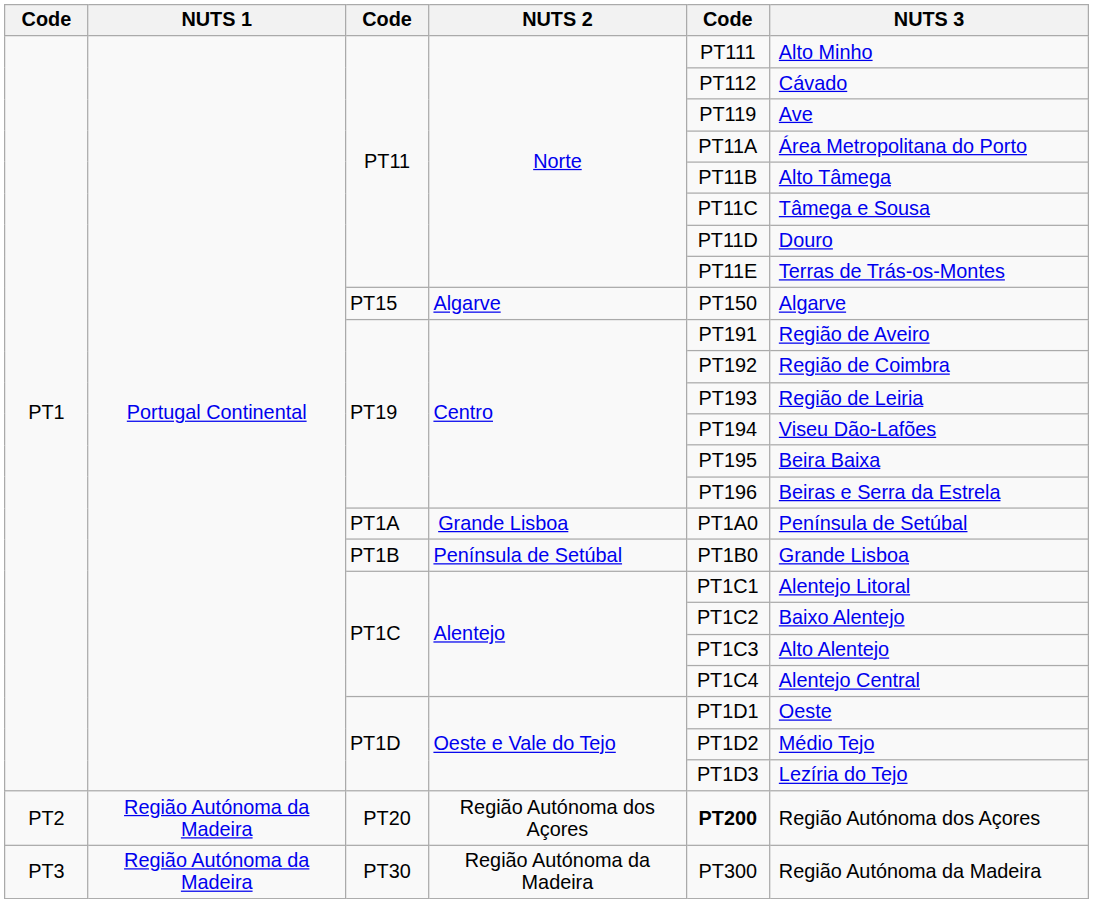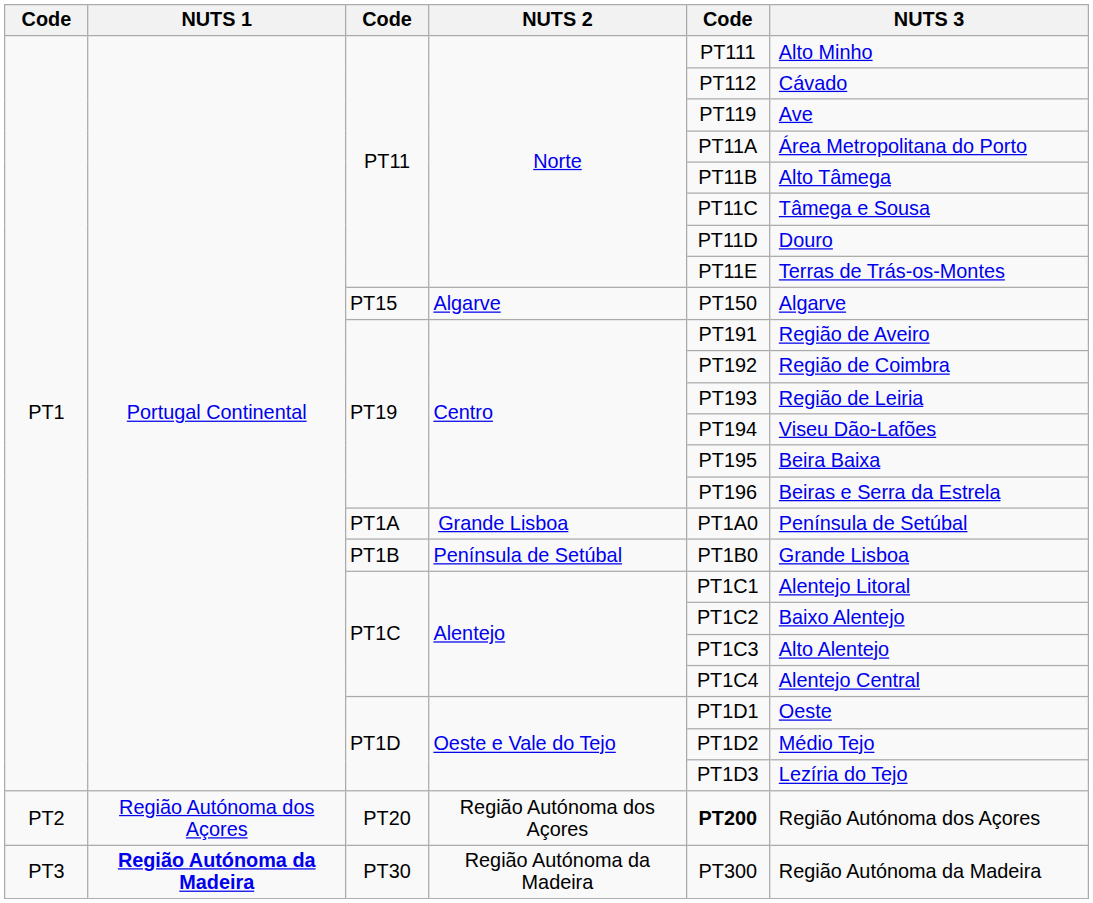PT20 | NUTS 1: Região Autónoma da Madeira -> Região Autónoma dos Açores
PT30 | NUTS 1: normal -> bold
